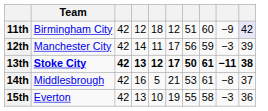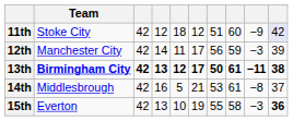11th | Team: Birmingham City -> Stoke City
13th | Team: Stoke City -> Birmingham City
15th | column 10: normal -> bold
